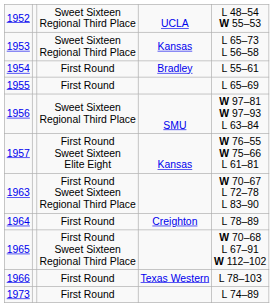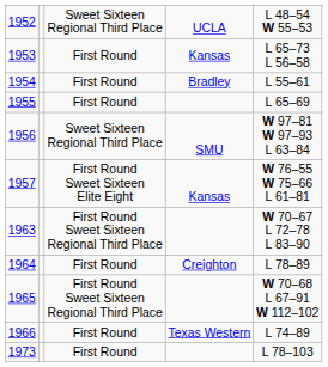1953 | column 3: Sweet Sixteen Regional Third Place -> First Round
1966 | column 5: L 78–103 -> L 74–89
1973 | column 5: L 74–89 -> L 78–103
